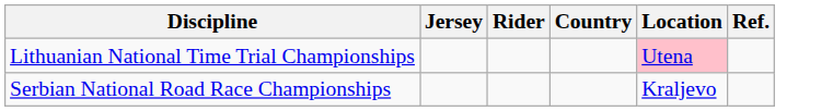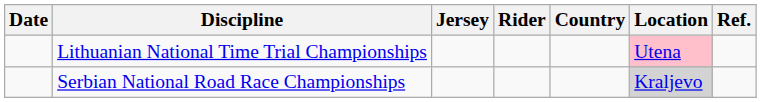+ column: Date
Serbian National Road Race Championships | Location: no background -> lightgrey background
